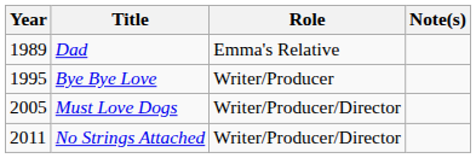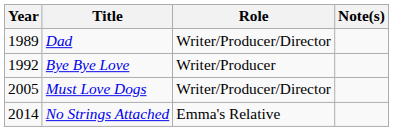Dad | Role: Emma's Relative -> Writer/Producer/Director
Bye Bye Love | Year: 1995 -> 1992
No Strings Attached | Year: 2011 -> 2014
No Strings Attached | Role: Writer/Producer/Director -> Emma's Relative
